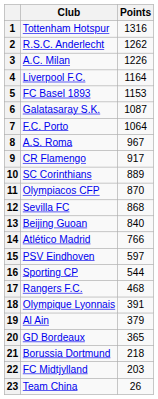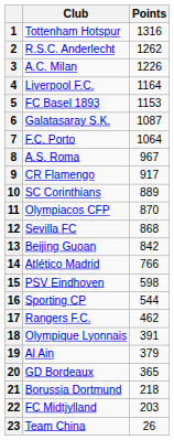13 | Points: 840 -> 842
15 | Points: 597 -> 598
17 | Points: 468 -> 462
